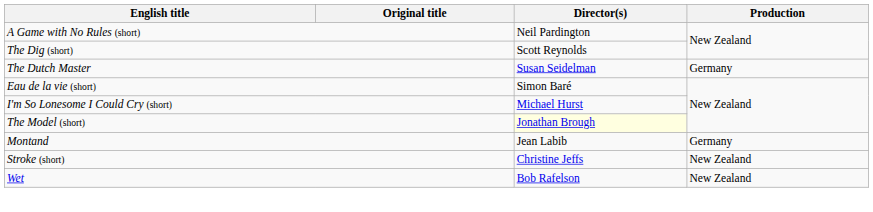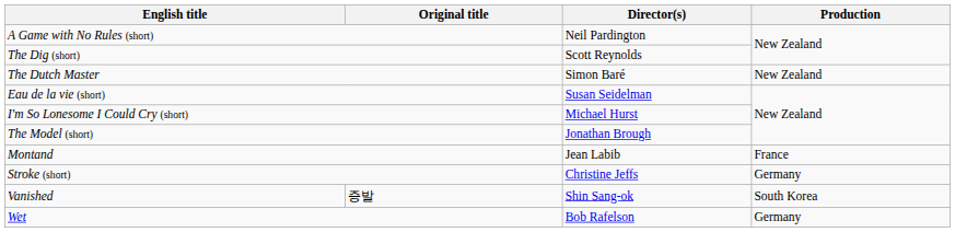The Dutch Master | Director(s): Susan Seidelman -> Simon Baré
The Dutch Master | Production: Germany -> New Zealand
Eau de la vie (short) | Director(s): Simon Baré -> Susan Seidelman
The Model (short) | Director(s): lightyellow background -> no background
Montand | Production: Germany -> France
Stroke (short) | Production: New Zealand -> Germany
+ row: Vanished | 증발 | Shin Sang-ok | South Korea
Wet | Production: New Zealand -> Germany
